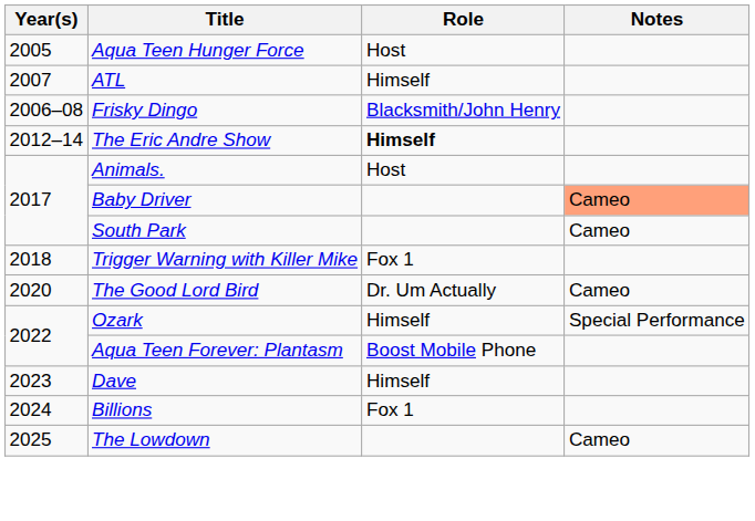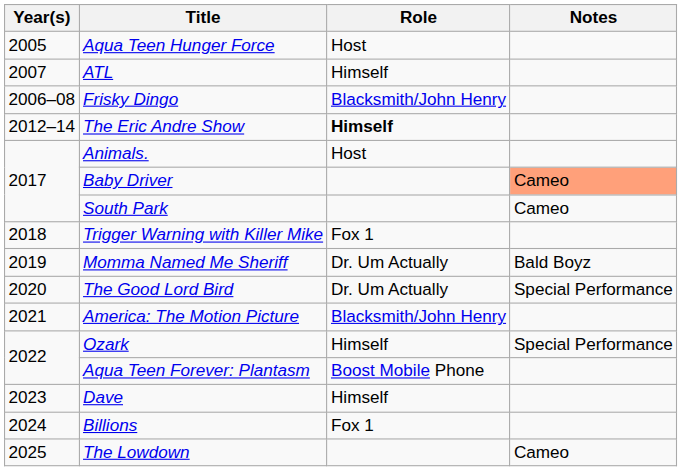+ row: 2019 | Momma Named Me Sheriff | Dr. Um Actually | Bald Boyz
The Good Lord Bird | Notes: Cameo -> Special Performance
+ row: 2021 | America: The Motion Picture | Blacksmith/John Henry
